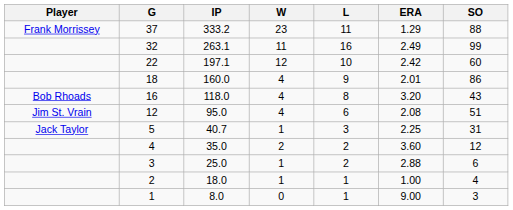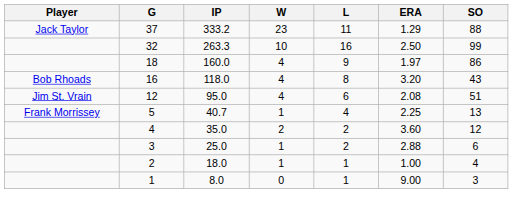37 | Player: Frank Morrissey -> Jack Taylor
32 | IP: 263.1 -> 263.3
32 | W: 11 -> 10
32 | ERA: 2.49 -> 2.50
- row: 22 | 197.1 | 12 | 10 | 2.42 | 60
18 | ERA: 2.01 -> 1.97
5 | Player: Jack Taylor -> Frank Morrissey
5 | L: 3 -> 4
5 | SO: 31 -> 13
